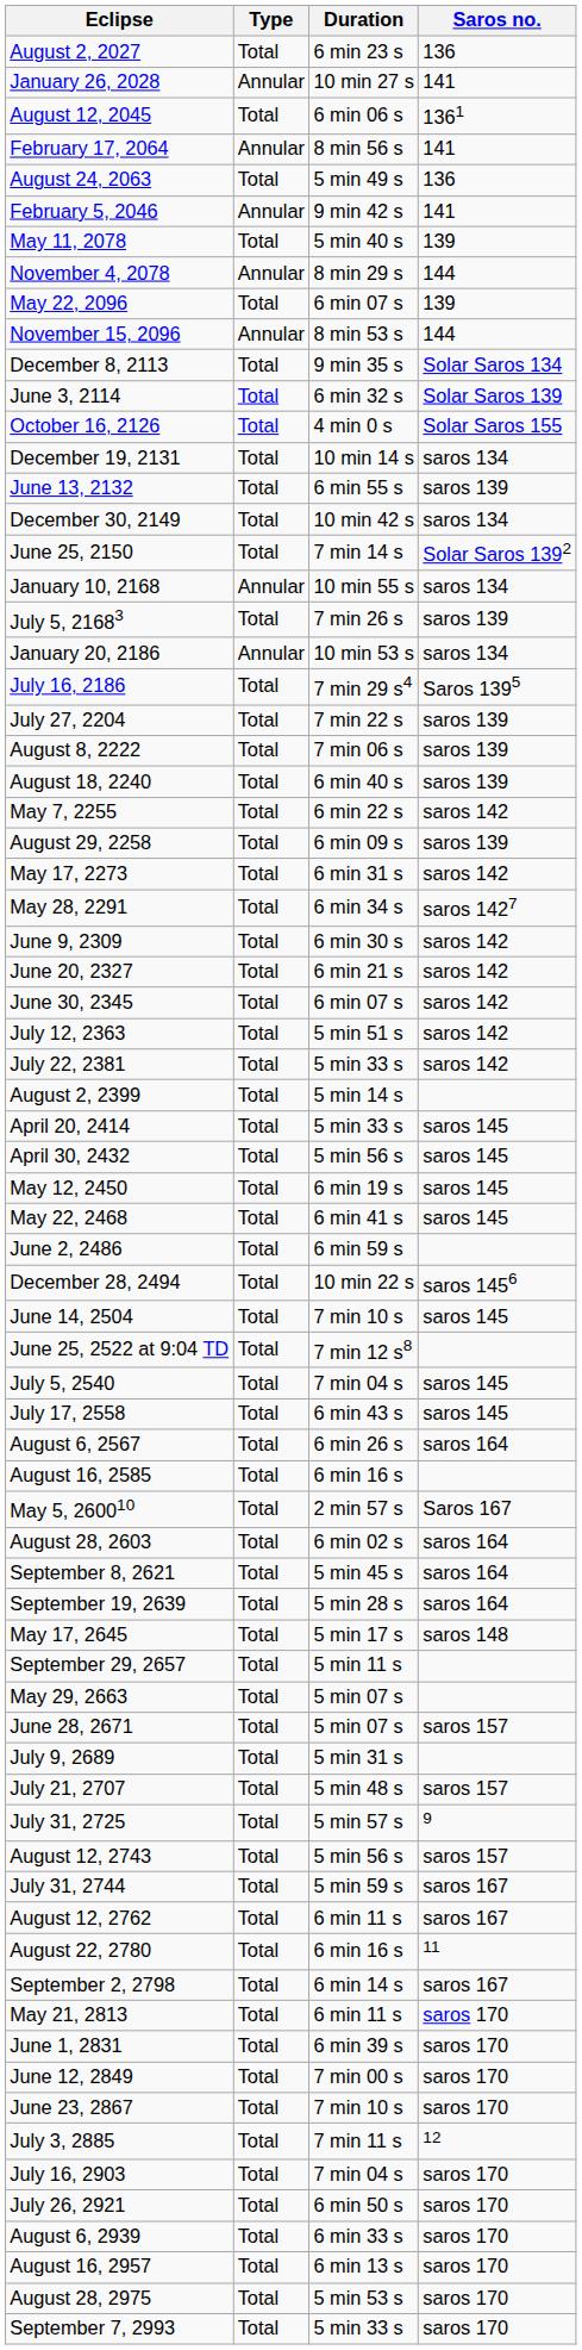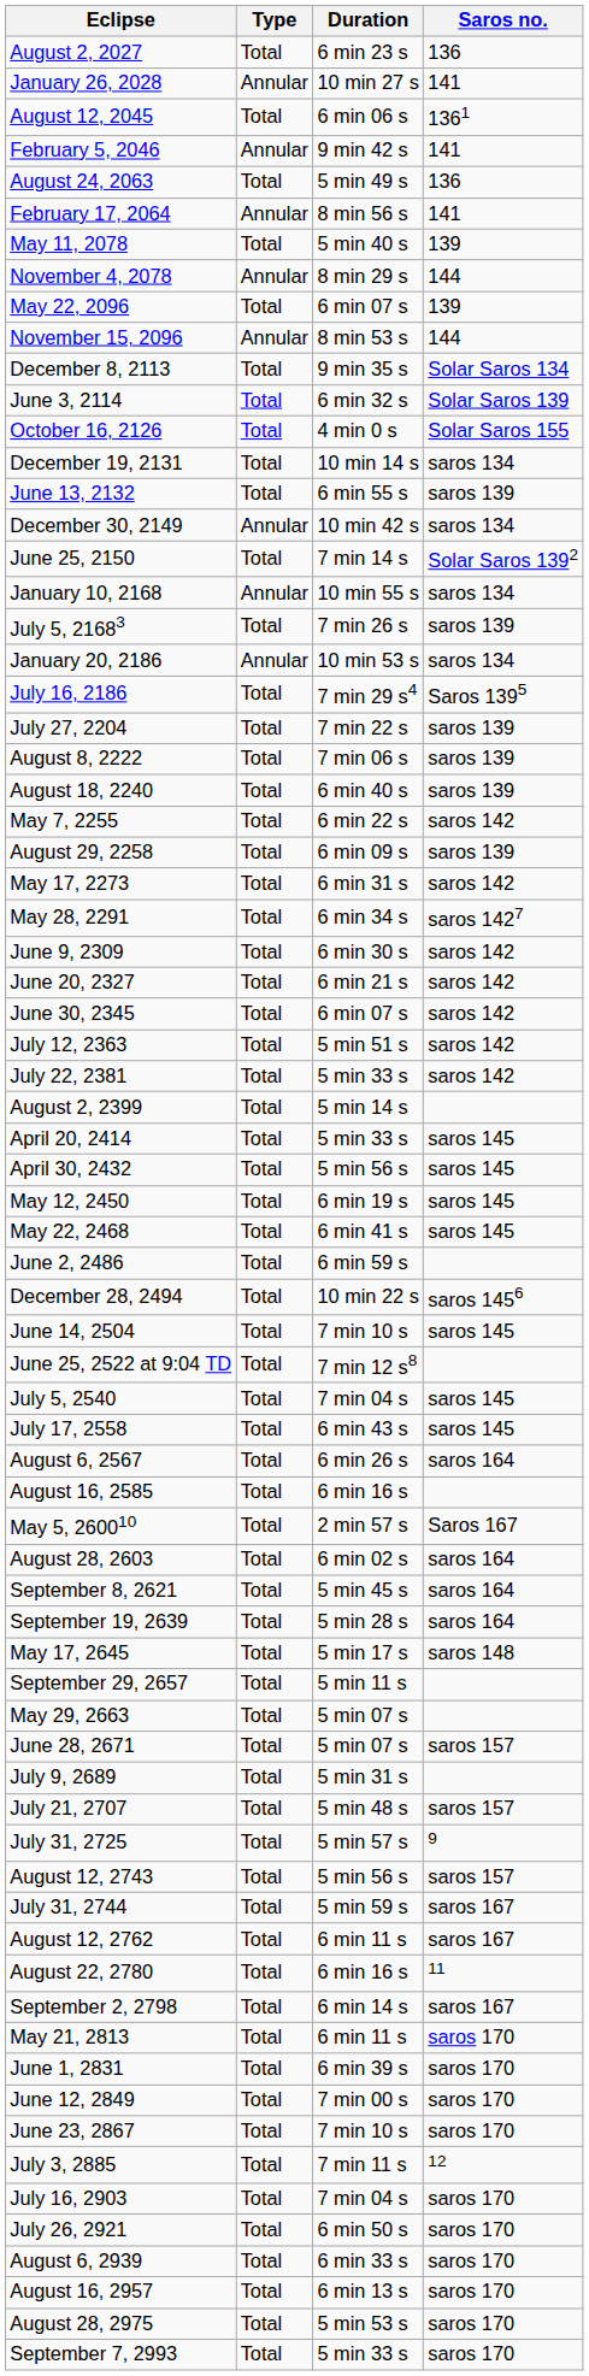rows swapped: February 5, 2046 <-> February 17, 2064
December 30, 2149 | Type: Total -> Annular
